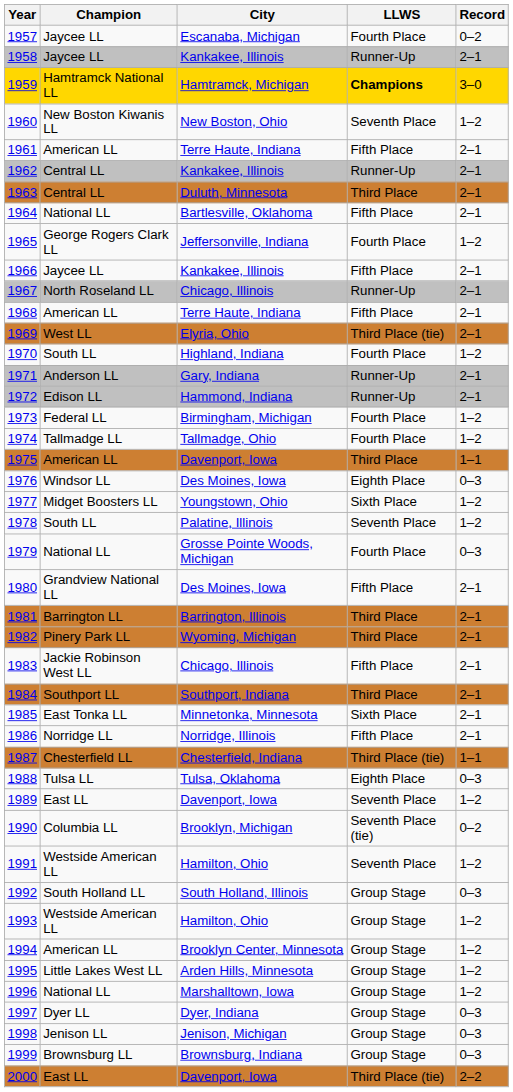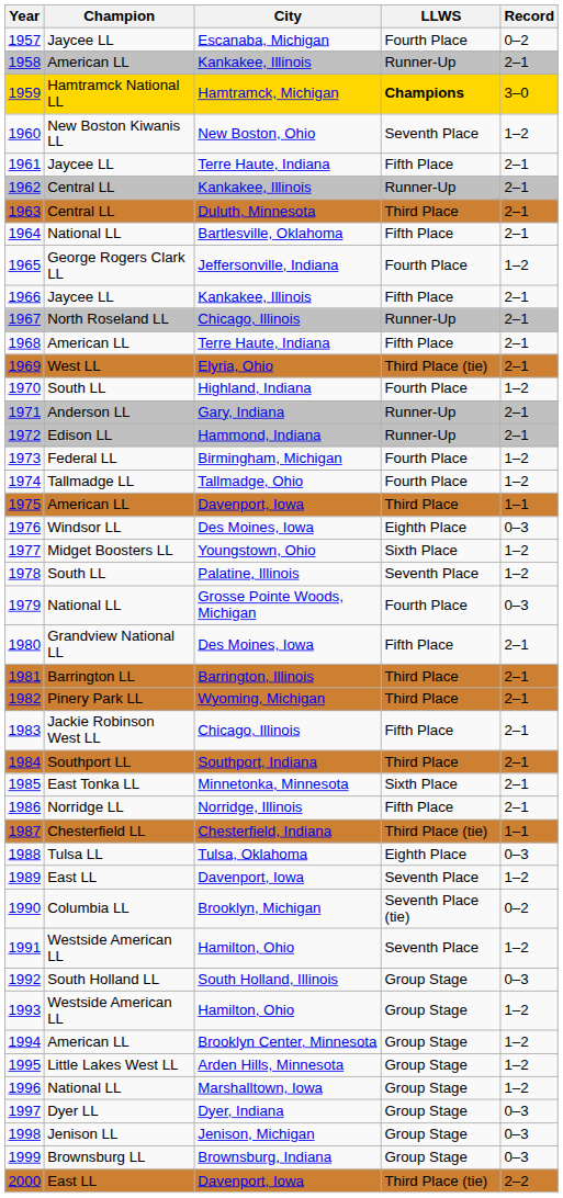1958 | Champion: Jaycee LL -> American LL
1961 | Champion: American LL -> Jaycee LL
